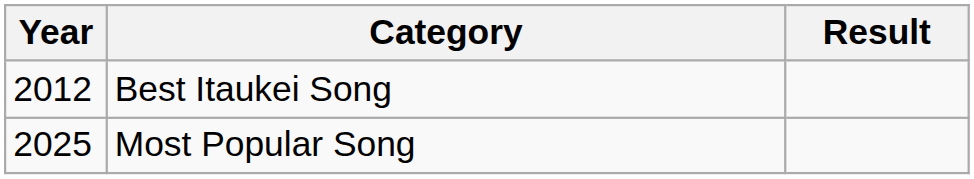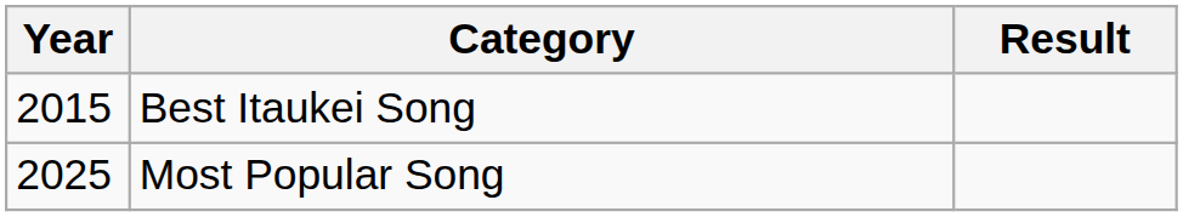Best Itaukei Song | Year: 2012 -> 2015
